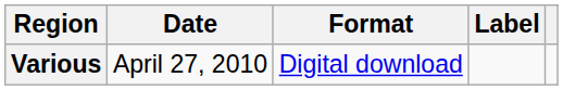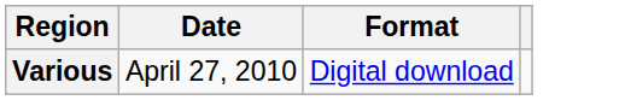- column: Label
